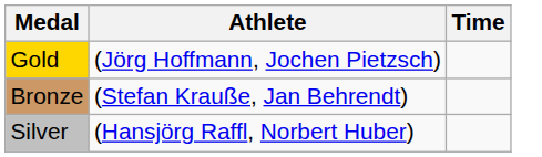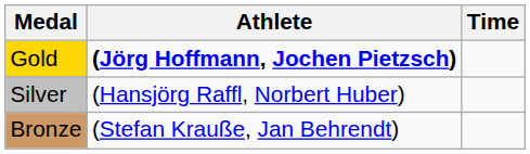Gold | Athlete: normal -> bold
rows swapped: Silver <-> Bronze
